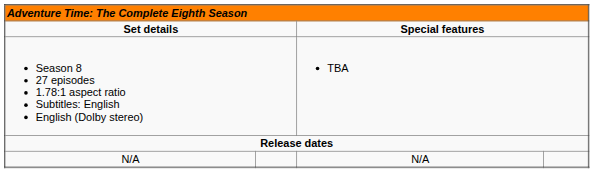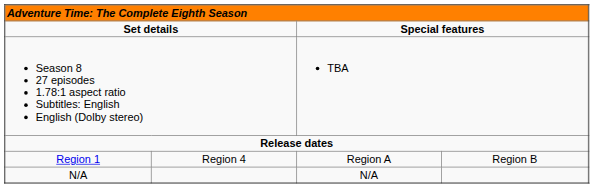+ row: Region 1 | Region 4 | Region A | Region B
